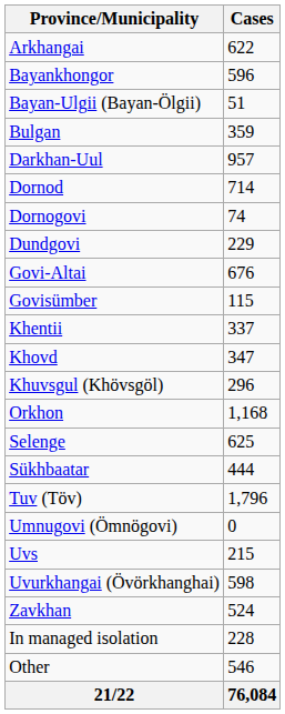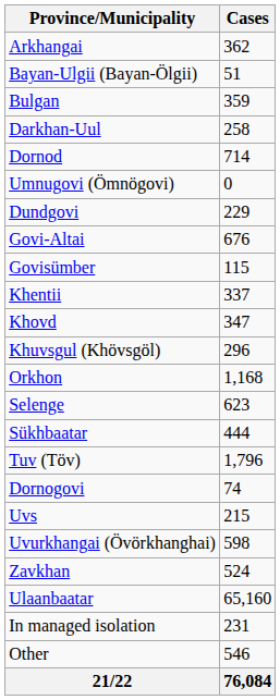Arkhangai | Cases: 622 -> 362
- row: Bayankhongor | 596
Darkhan-Uul | Cases: 957 -> 258
rows swapped: Dornogovi <-> Umnugovi (Ömnögovi)
Selenge | Cases: 625 -> 623
+ row: Ulaanbaatar | 65,160
In managed isolation | Cases: 228 -> 231
